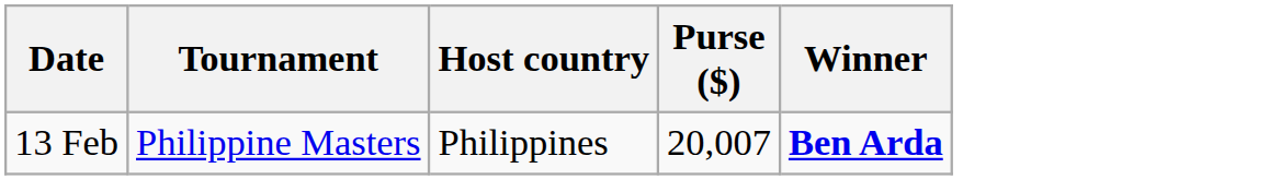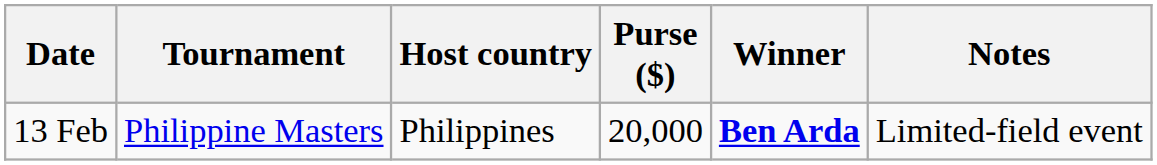+ column: Notes | Limited-field event
13 Feb | Purse ($): 20,007 -> 20,000
